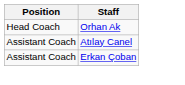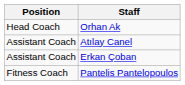+ row: Fitness Coach | Pantelis Pantelopoulos
